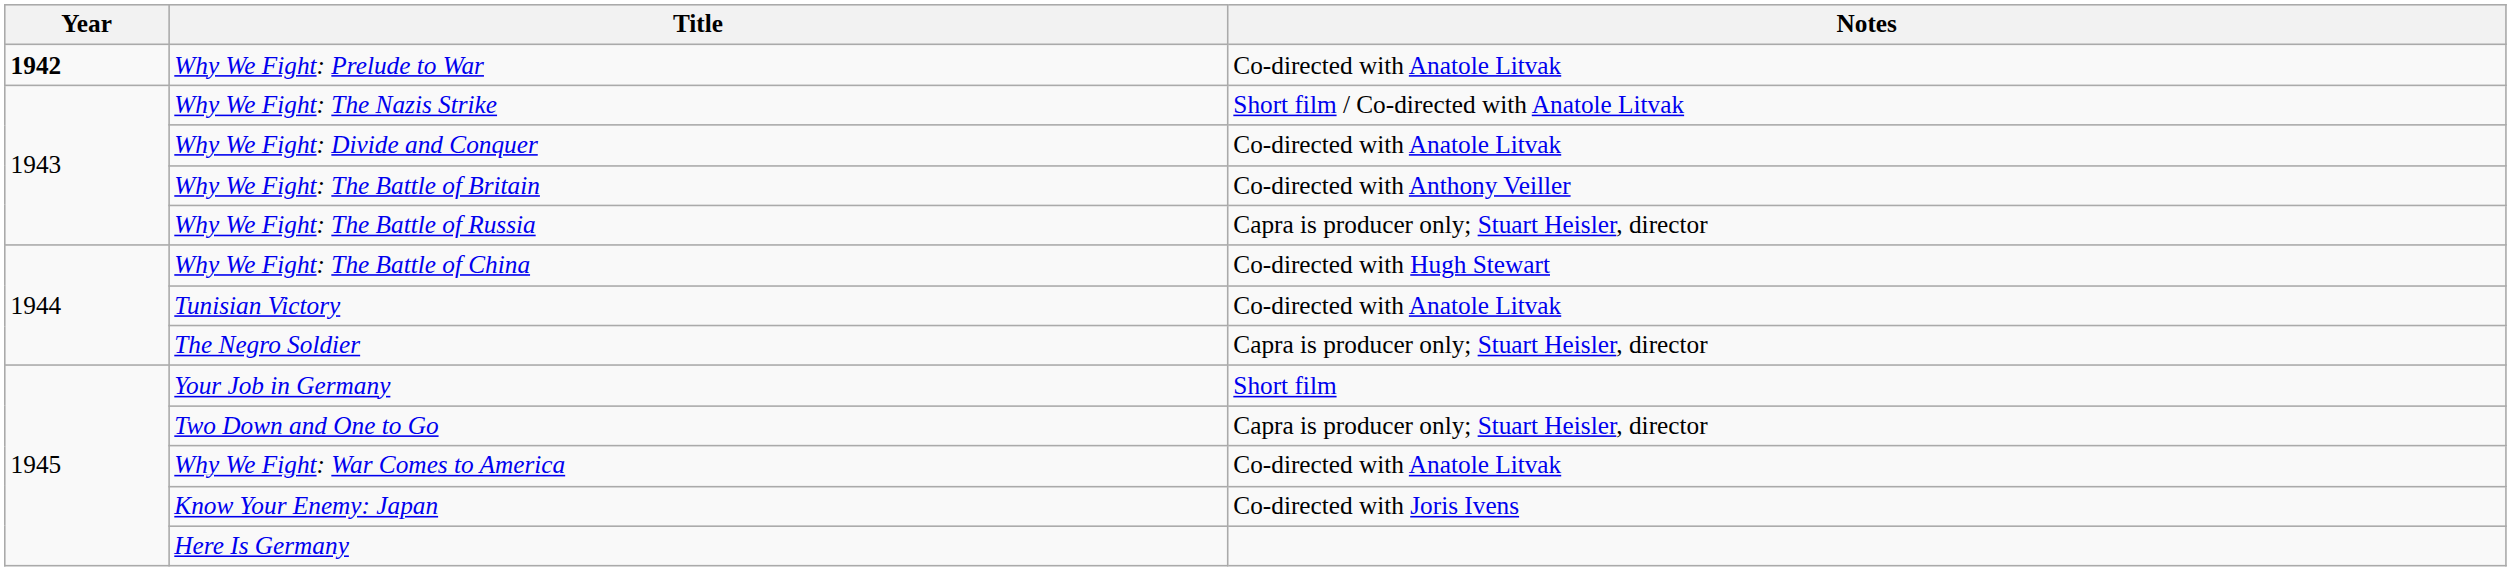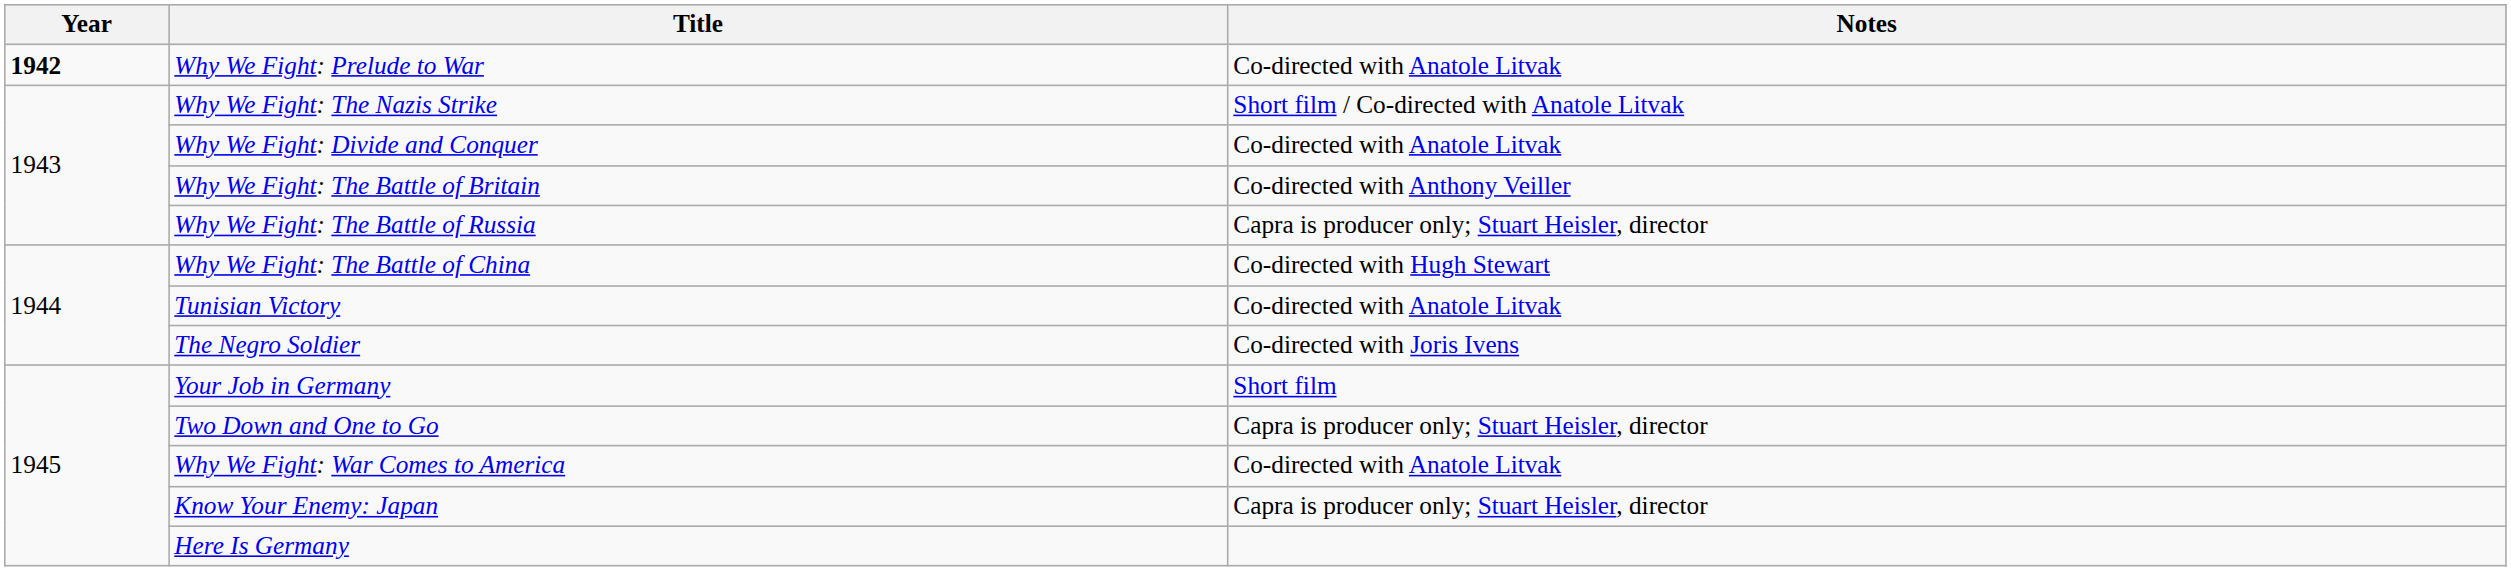The Negro Soldier | Notes: Capra is producer only; Stuart Heisler, director -> Co-directed with Joris Ivens
Know Your Enemy: Japan | Notes: Co-directed with Joris Ivens -> Capra is producer only; Stuart Heisler, director
